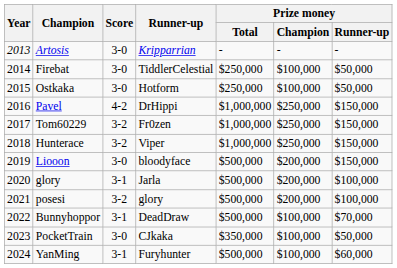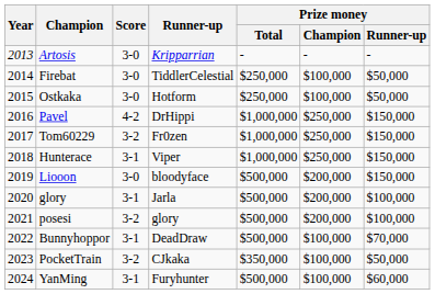Hunterace | Score: 3-2 -> 3-1
PocketTrain | Score: 3-0 -> 3-2
